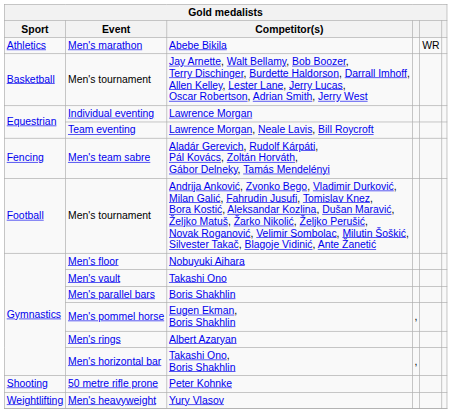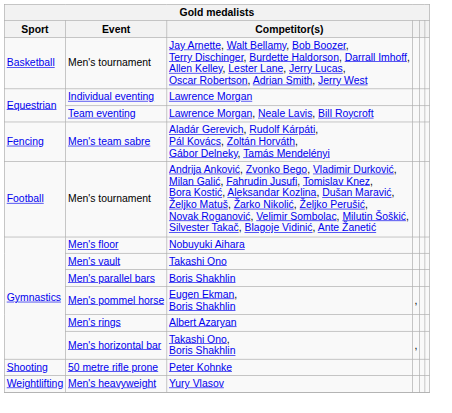- row: Athletics | Men's marathon | Abebe Bikila | WR
